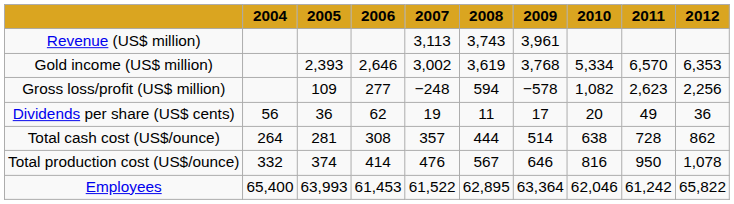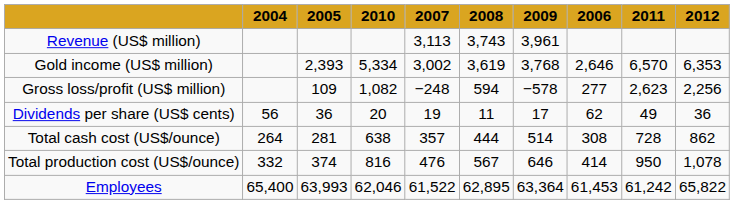columns swapped: 2006 <-> 2010
